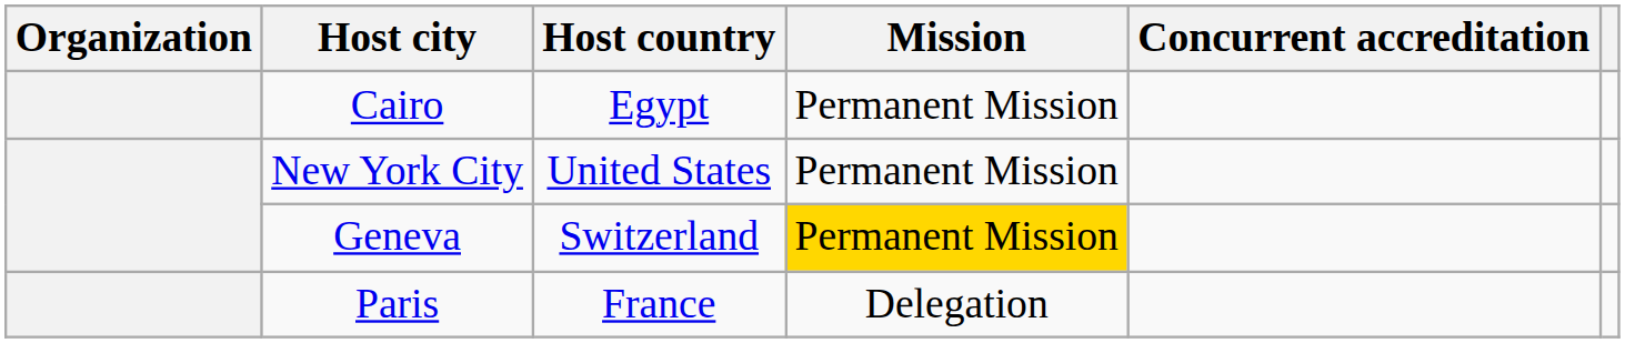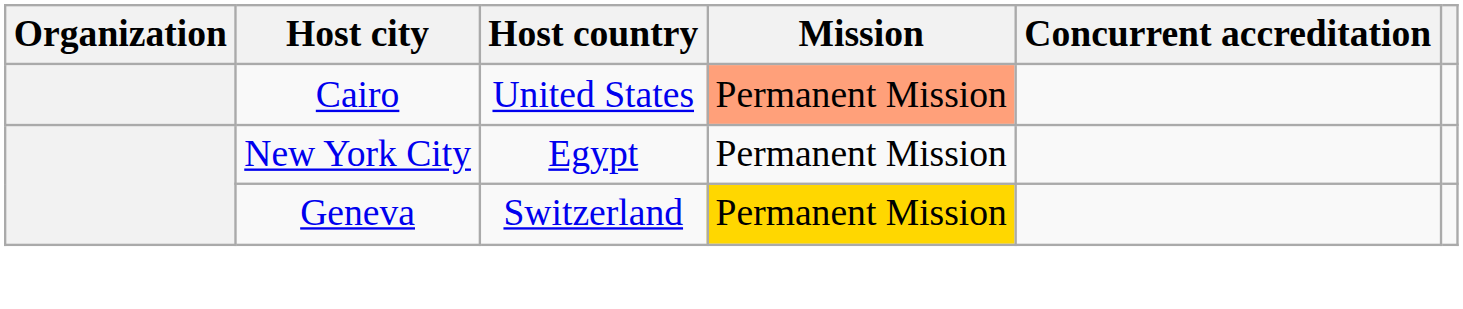Cairo | Host country: Egypt -> United States
Cairo | Mission: no background -> lightsalmon background
New York City | Host country: United States -> Egypt
- row: Paris | France | Delegation
